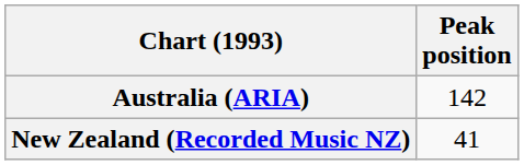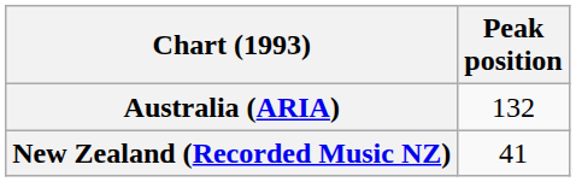Australia (ARIA) | Peak position: 142 -> 132
